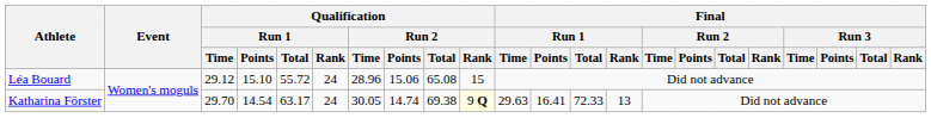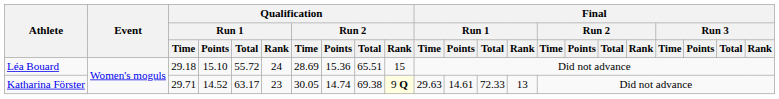Léa Bouard | Qualification / Run 1 / Time: 29.12 -> 29.18
Léa Bouard | Qualification / Run 2 / Time: 28.96 -> 28.69
Léa Bouard | Qualification / Run 2 / Points: 15.06 -> 15.36
Léa Bouard | Qualification / Run 2 / Total: 65.08 -> 65.51
Katharina Förster | Qualification / Run 1 / Time: 29.70 -> 29.71
Katharina Förster | Qualification / Run 1 / Points: 14.54 -> 14.52
Katharina Förster | Qualification / Run 1 / Rank: 24 -> 23
Katharina Förster | Final / Run 1 / Points: 16.41 -> 14.61
